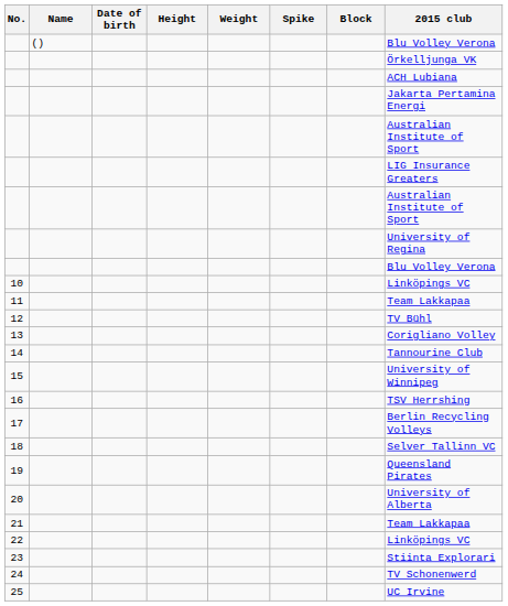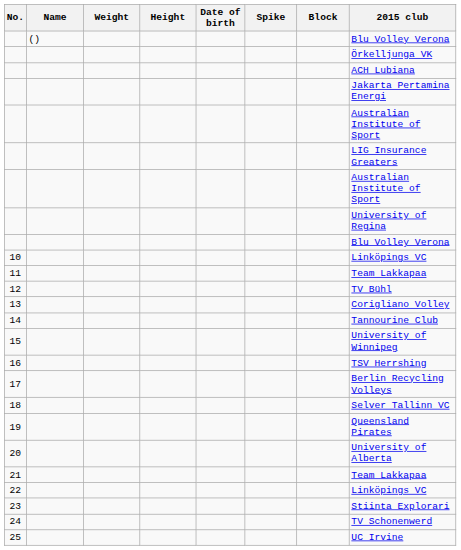columns swapped: Date of birth <-> Weight
